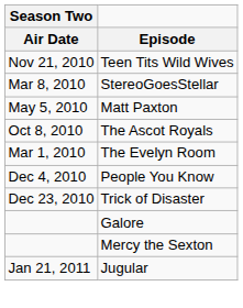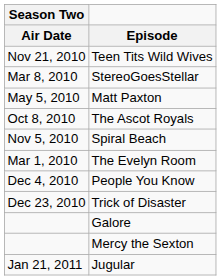+ row: Nov 5, 2010 | Spiral Beach
